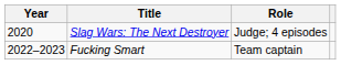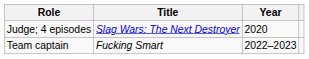columns swapped: Year <-> Role
